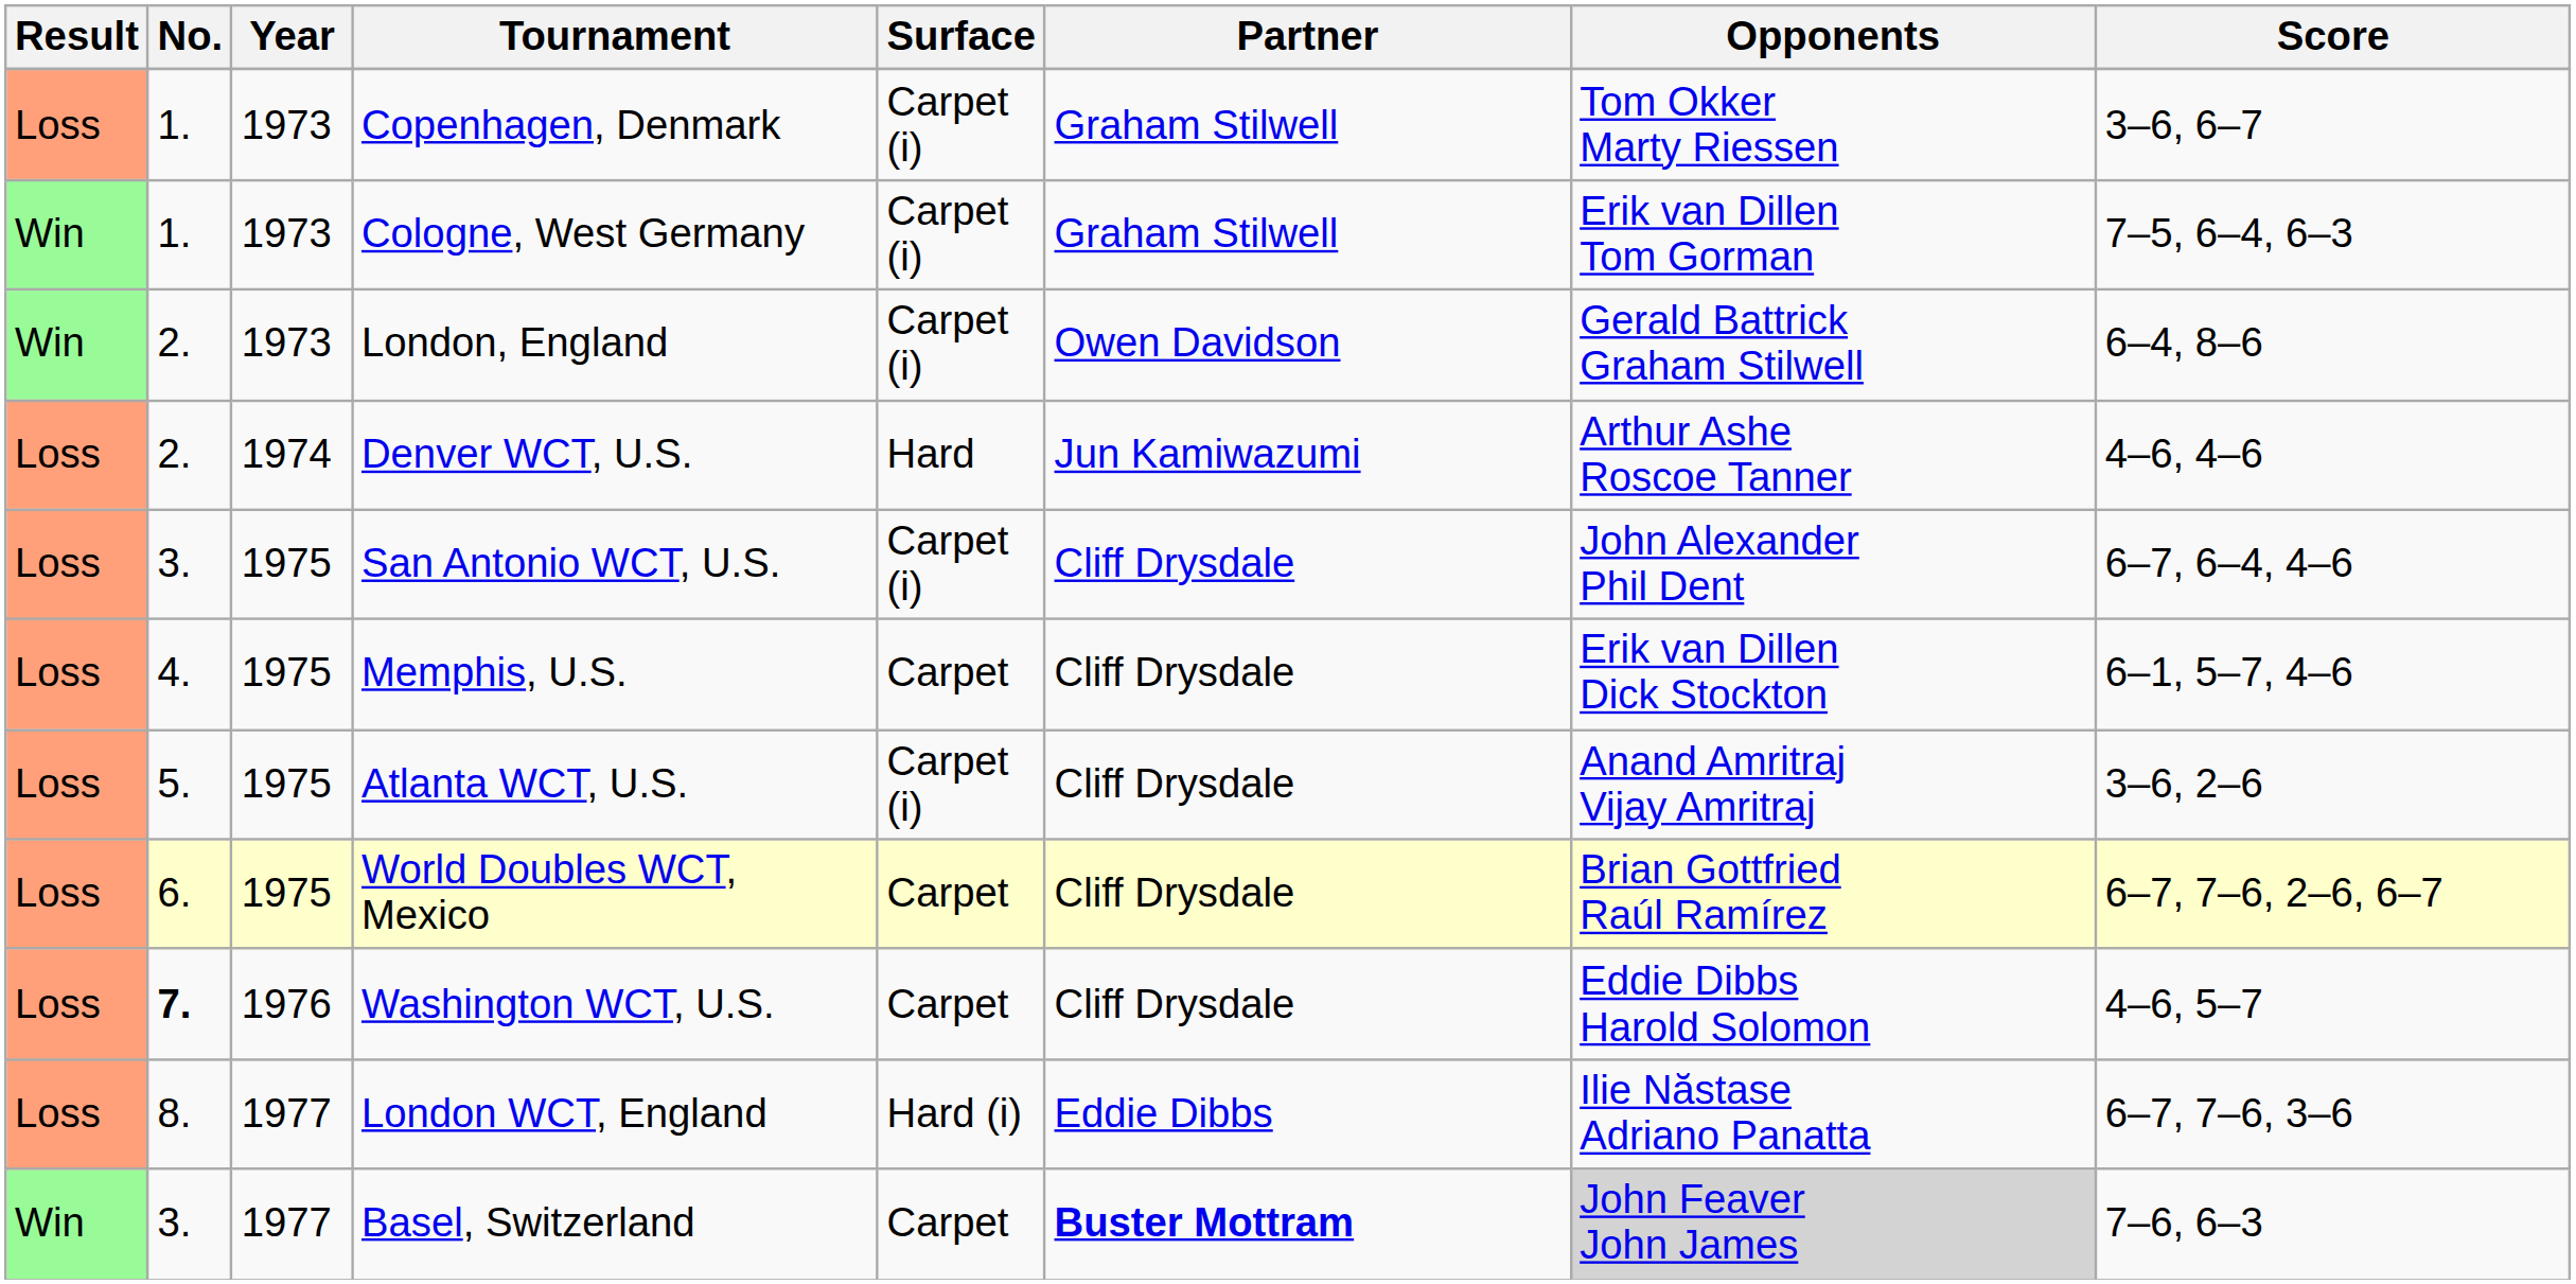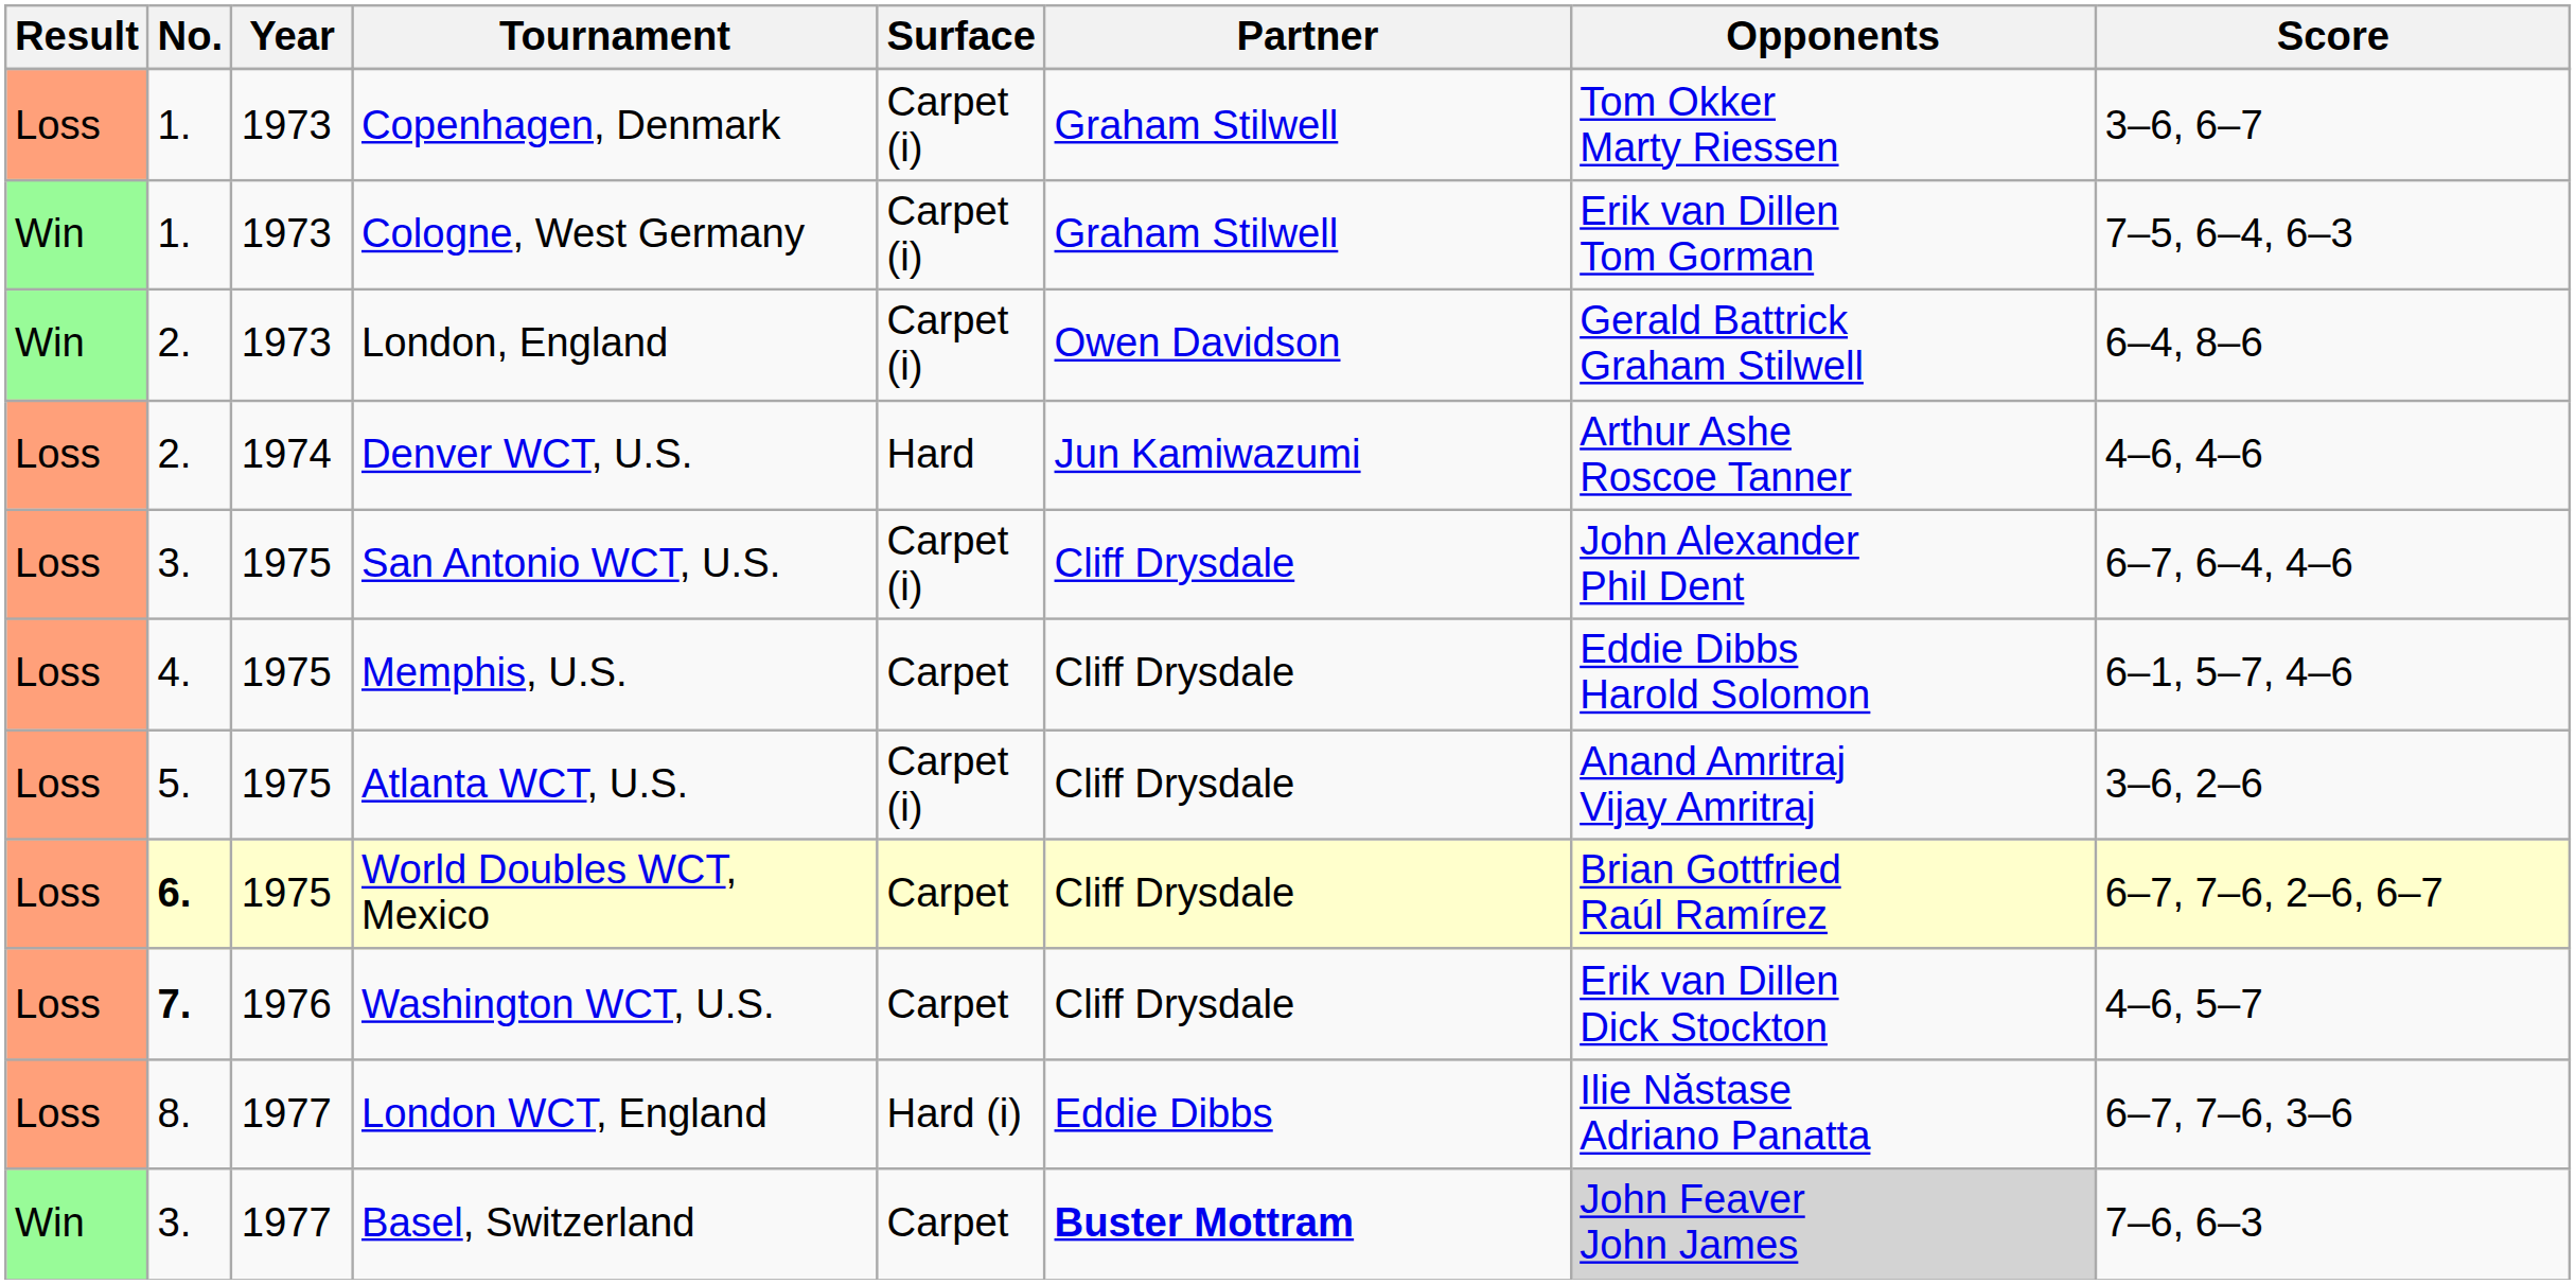Memphis, U.S. | Opponents: Erik van Dillen Dick Stockton -> Eddie Dibbs Harold Solomon
World Doubles WCT, Mexico | No.: normal -> bold
Washington WCT, U.S. | Opponents: Eddie Dibbs Harold Solomon -> Erik van Dillen Dick Stockton
